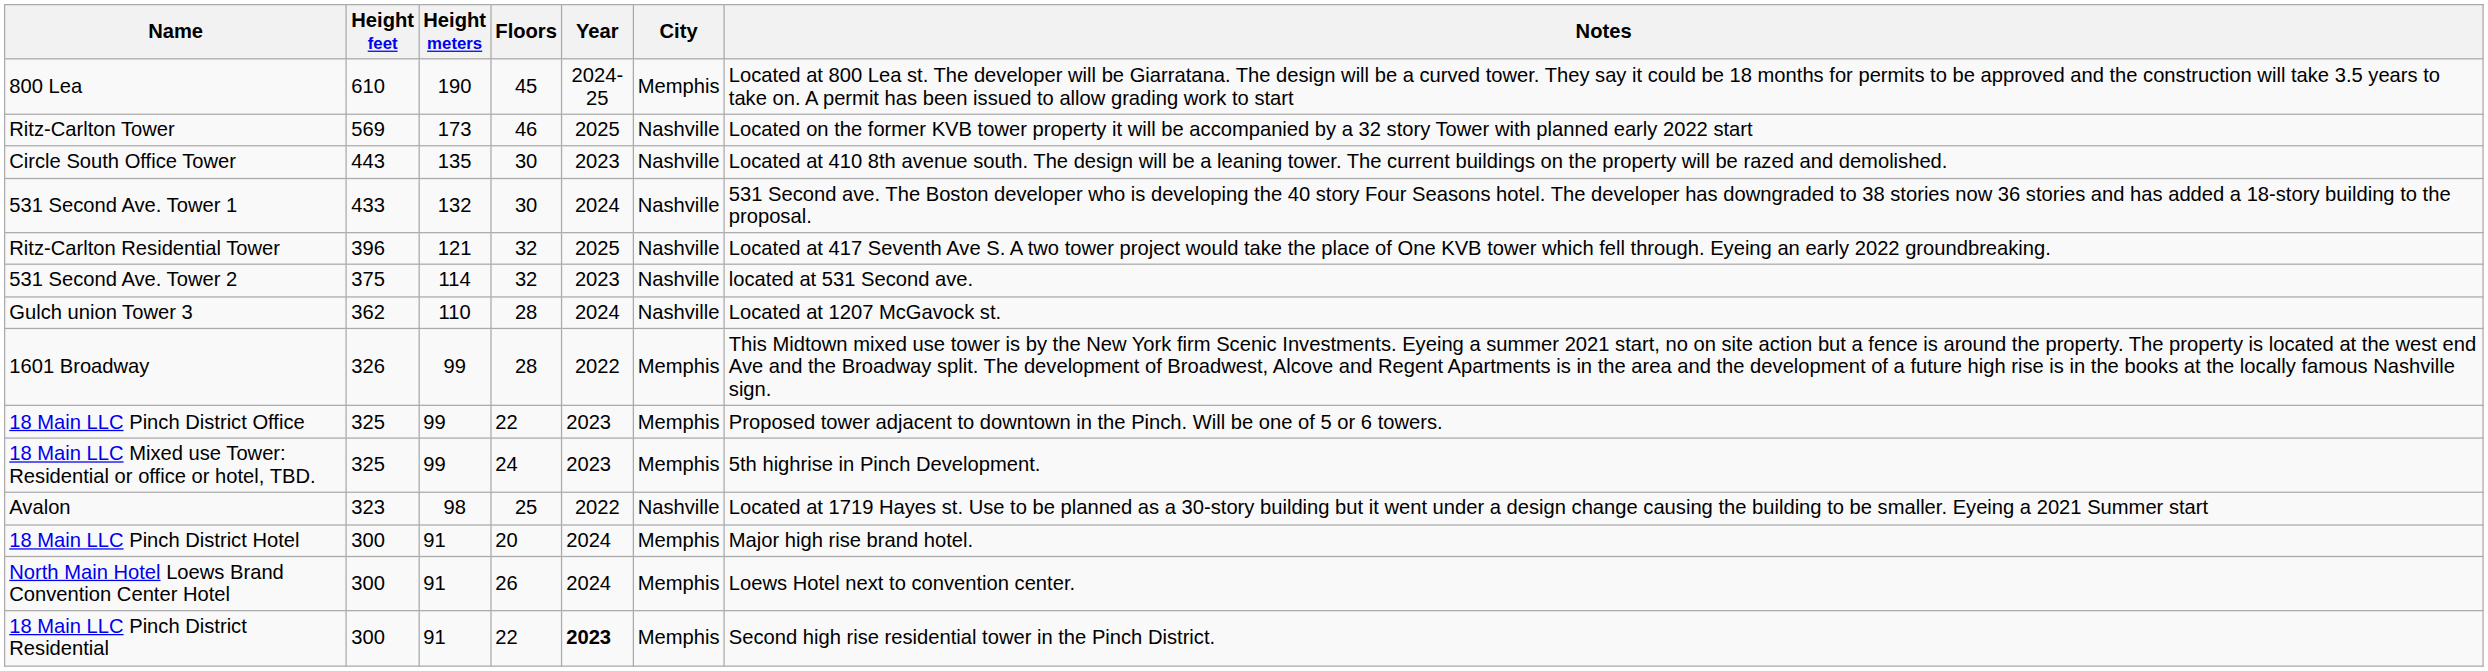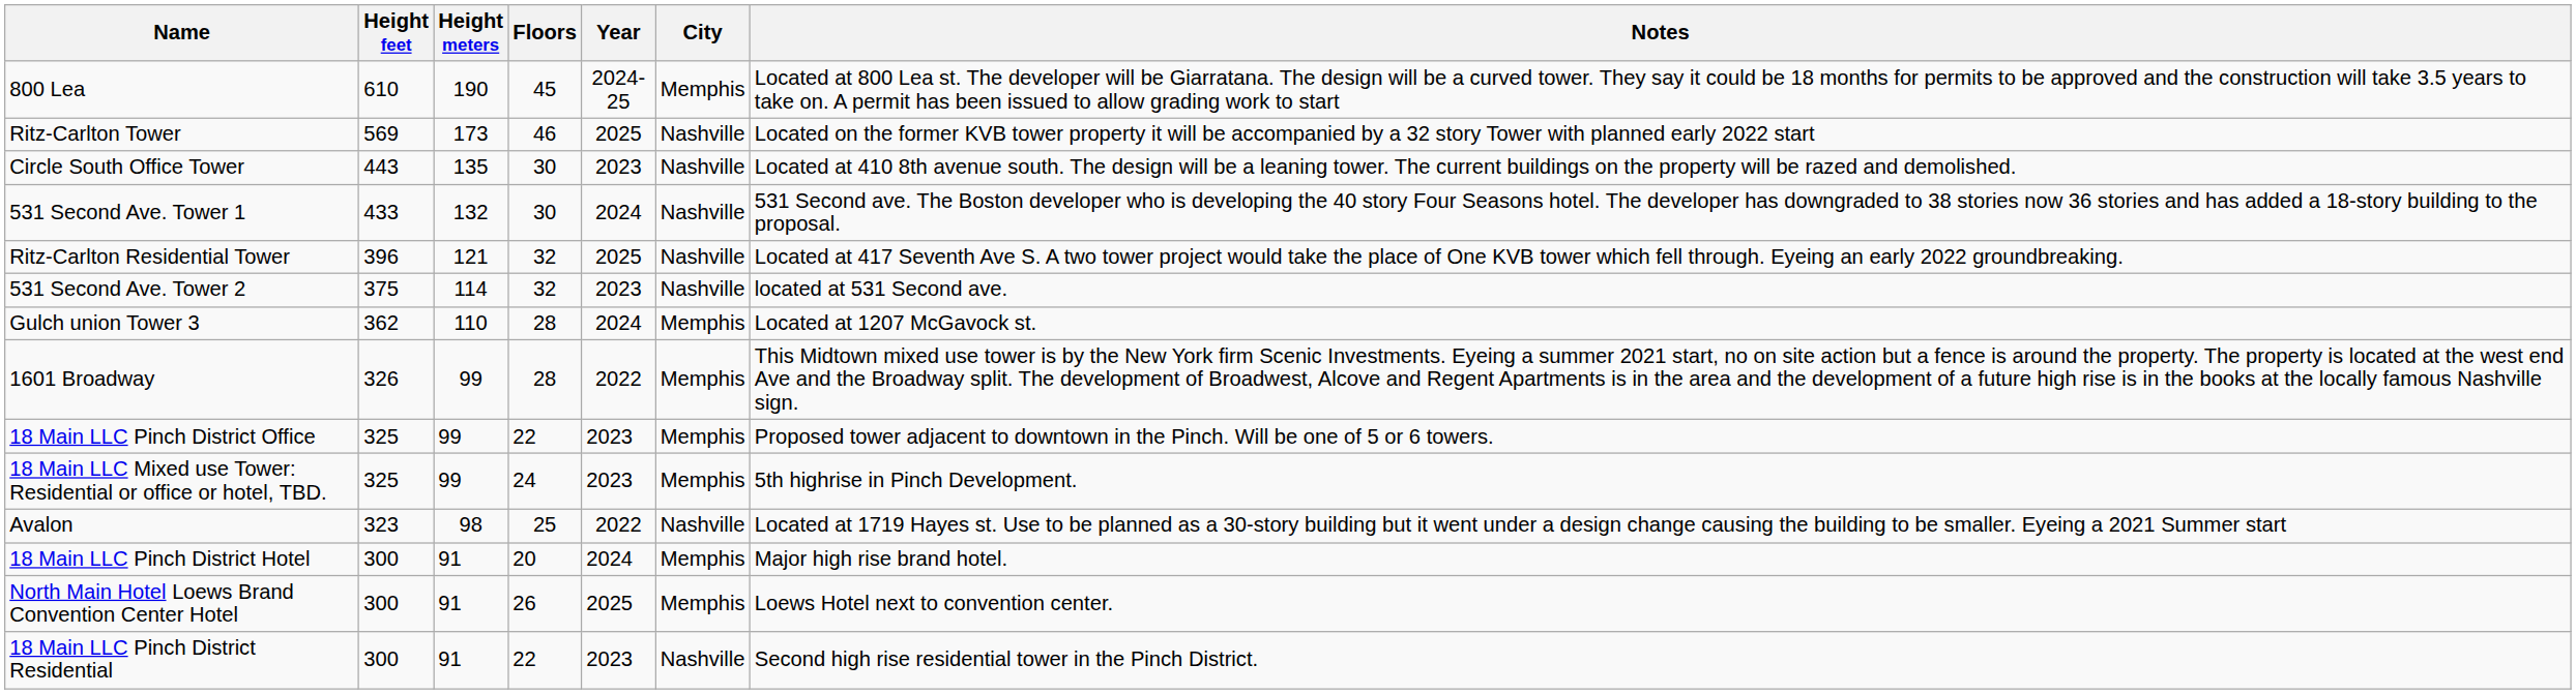Gulch union Tower 3 | City: Nashville -> Memphis
North Main Hotel Loews Brand Convention Center Hotel | Year: 2024 -> 2025
18 Main LLC Pinch District Residential | Year: bold -> normal
18 Main LLC Pinch District Residential | City: Memphis -> Nashville
